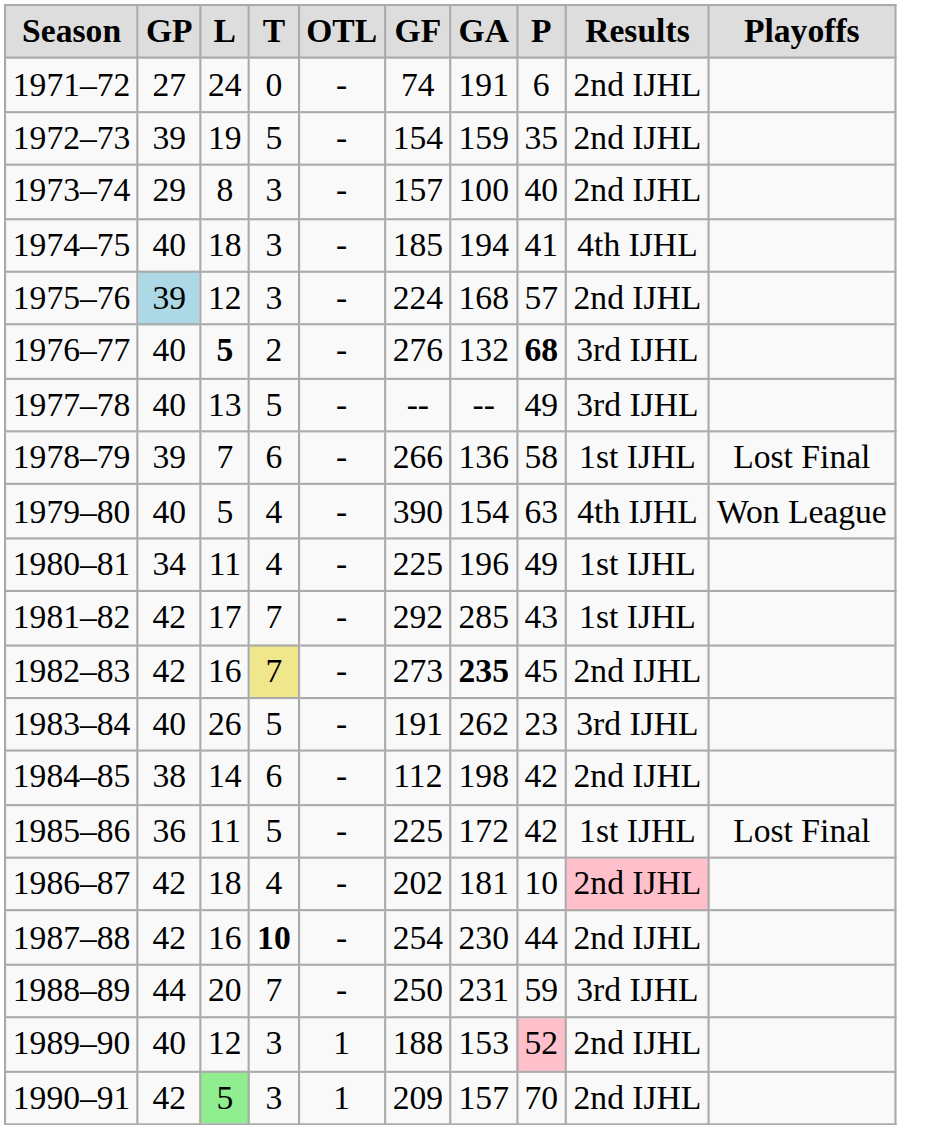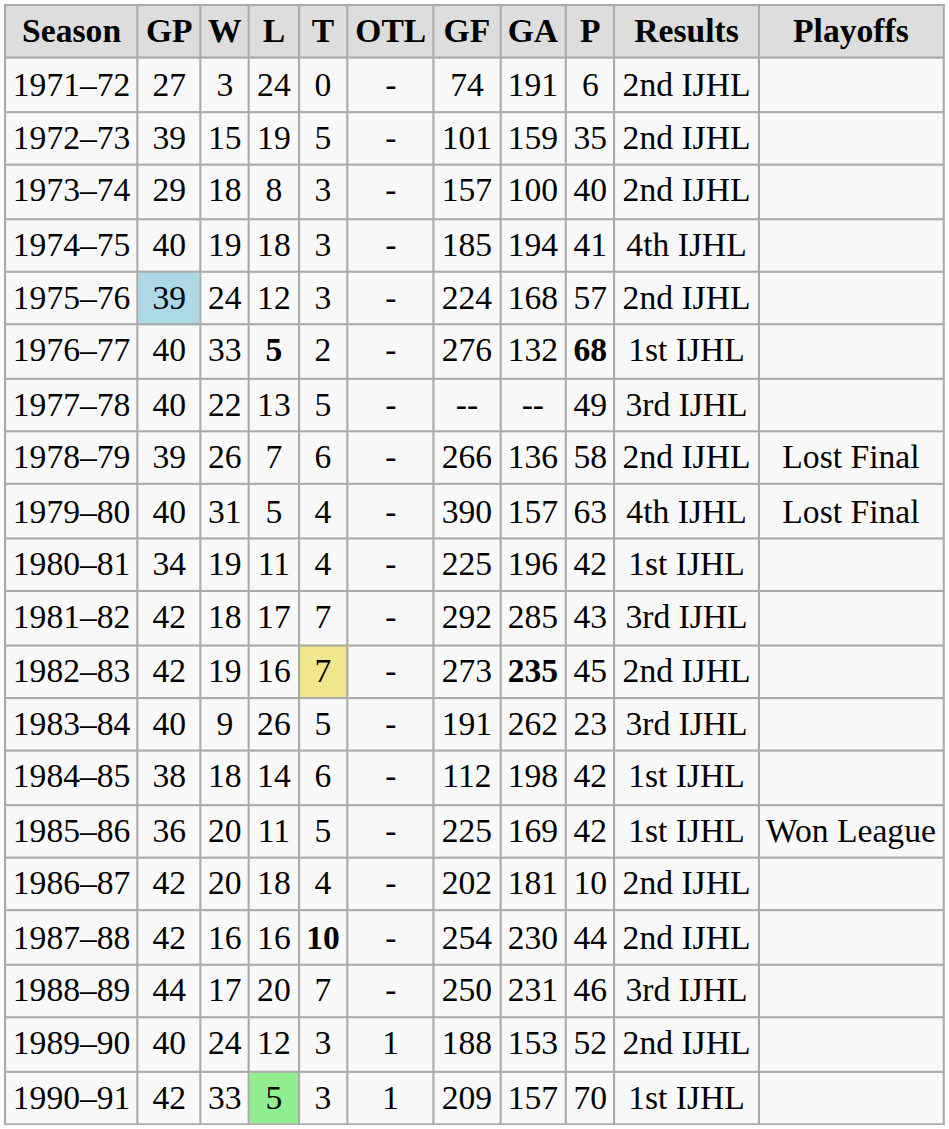+ column: W | 3 | 15 | 18 | 19 | 24 | 33 | 22 | 26 | 31 | 19 | 18 | 19 | 9 | 18 | 20 | 20 | 16 | 17 | 24 | 33
1972–73 | GF: 154 -> 101
1976–77 | Results: 3rd IJHL -> 1st IJHL
1978–79 | Results: 1st IJHL -> 2nd IJHL
1979–80 | GA: 154 -> 157
1979–80 | Playoffs: Won League -> Lost Final
1980–81 | P: 49 -> 42
1981–82 | Results: 1st IJHL -> 3rd IJHL
1984–85 | Results: 2nd IJHL -> 1st IJHL
1985–86 | GA: 172 -> 169
1985–86 | Playoffs: Lost Final -> Won League
1986–87 | Results: pink background -> no background
1988–89 | P: 59 -> 46
1989–90 | P: pink background -> no background
1990–91 | Results: 2nd IJHL -> 1st IJHL
